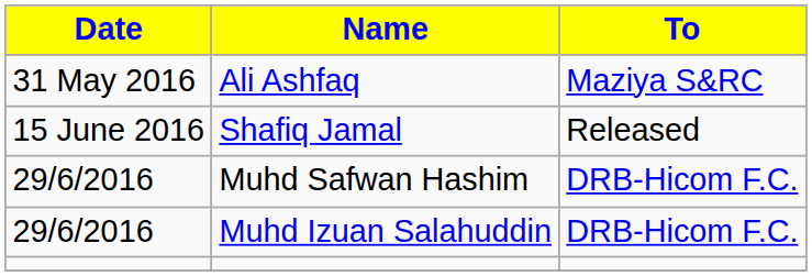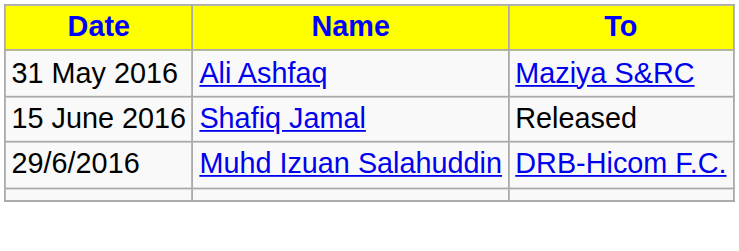- row: 29/6/2016 | Muhd Safwan Hashim | DRB-Hicom F.C.
